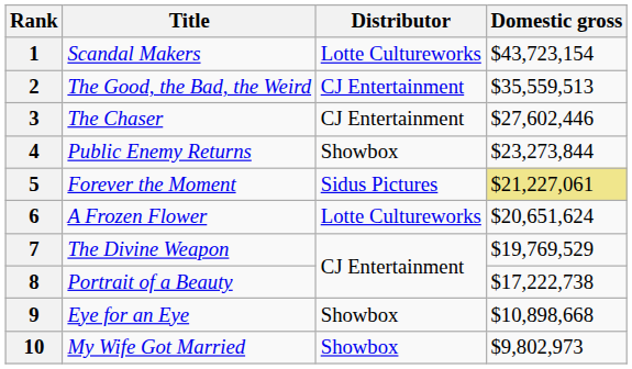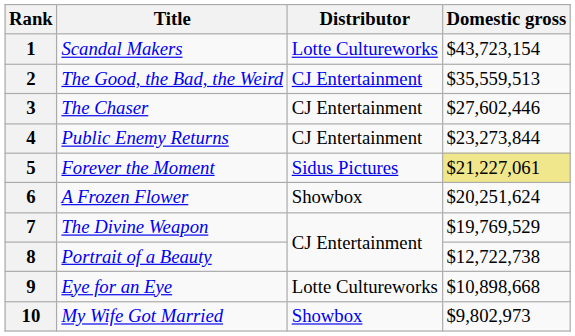4 | Distributor: Showbox -> CJ Entertainment
6 | Distributor: Lotte Cultureworks -> Showbox
6 | Domestic gross: $20,651,624 -> $20,251,624
8 | Domestic gross: $17,222,738 -> $12,722,738
9 | Distributor: Showbox -> Lotte Cultureworks
